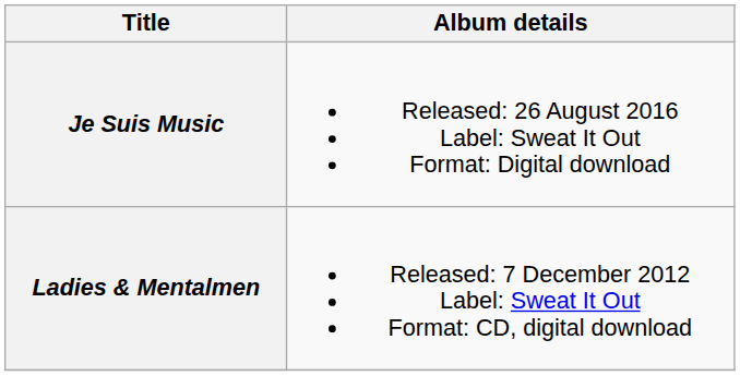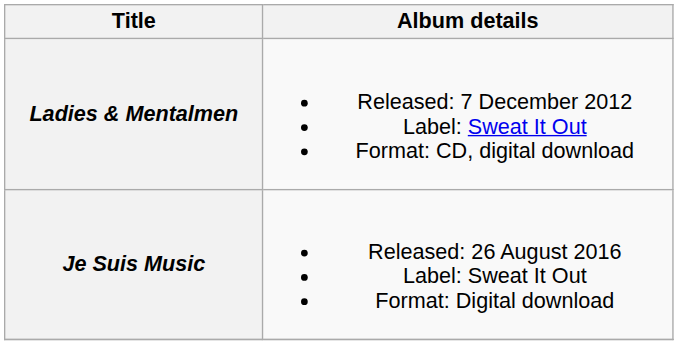rows swapped: Ladies & Mentalmen <-> Je Suis Music
